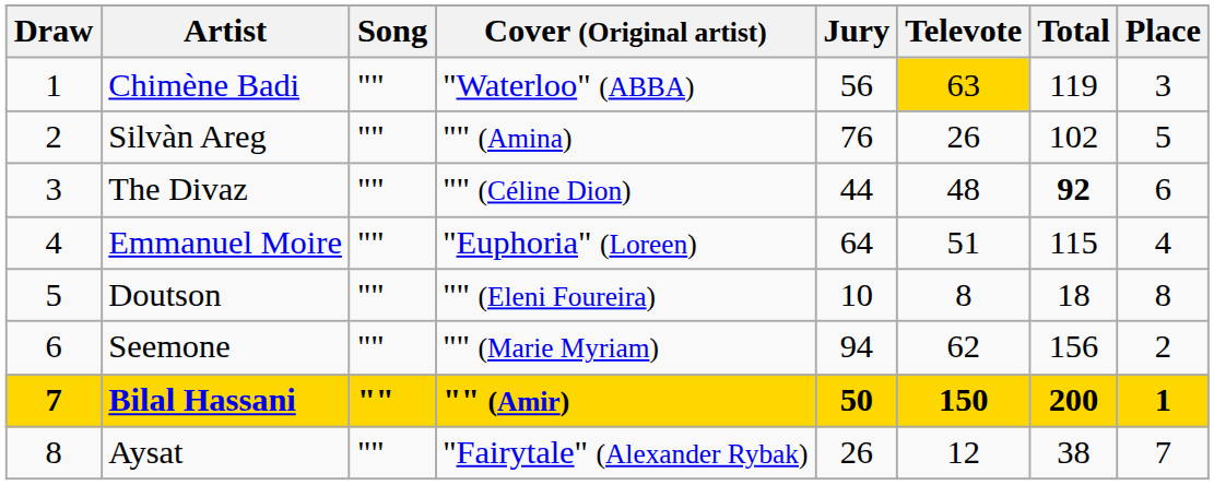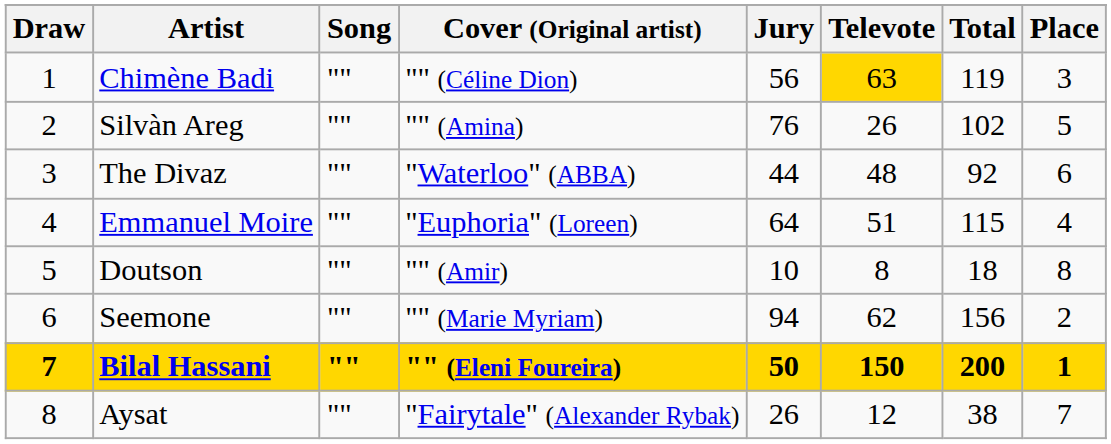Chimène Badi | Cover (Original artist): "Waterloo" (ABBA) -> "" (Céline Dion)
The Divaz | Cover (Original artist): "" (Céline Dion) -> "Waterloo" (ABBA)
The Divaz | Total: bold -> normal
Doutson | Cover (Original artist): "" (Eleni Foureira) -> "" (Amir)
Bilal Hassani | Cover (Original artist): "" (Amir) -> "" (Eleni Foureira)
